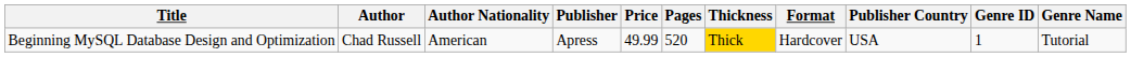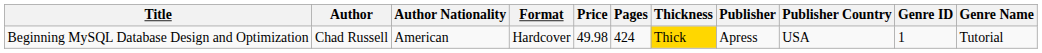columns swapped: Format <-> Publisher
Beginning MySQL Database Design and Optimization | Price: 49.99 -> 49.98
Beginning MySQL Database Design and Optimization | Pages: 520 -> 424
